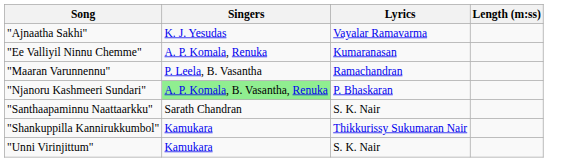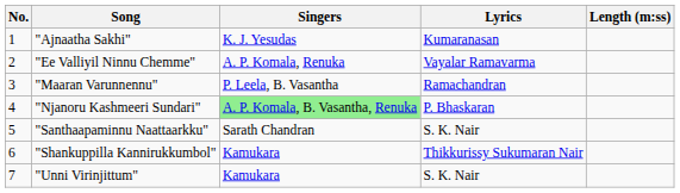+ column: No. | 1 | 2 | 3 | 4 | 5 | 6 | 7
"Ajnaatha Sakhi" | Lyrics: Vayalar Ramavarma -> Kumaranasan
"Ee Valliyil Ninnu Chemme" | Lyrics: Kumaranasan -> Vayalar Ramavarma
